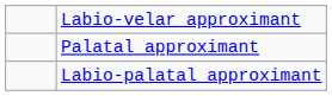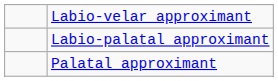rows swapped: Labio-palatal approximant <-> Palatal approximant
